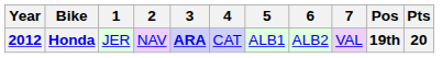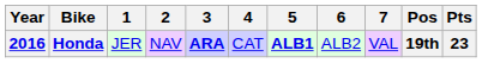Honda | Year: 2012 -> 2016
Honda | 5: normal -> bold
Honda | Pts: 20 -> 23
